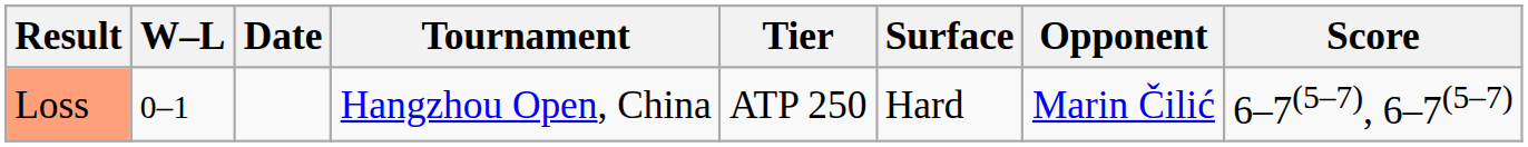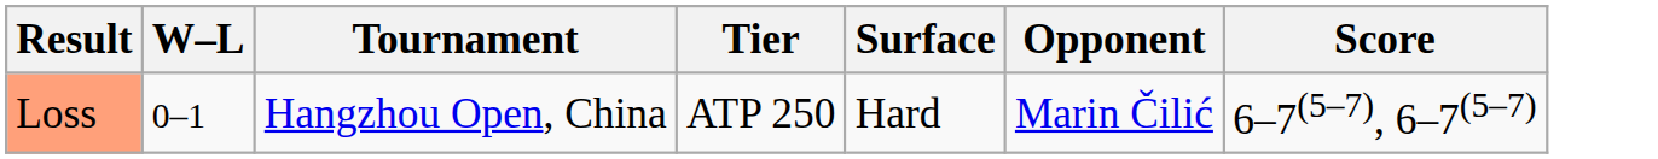- column: Date
